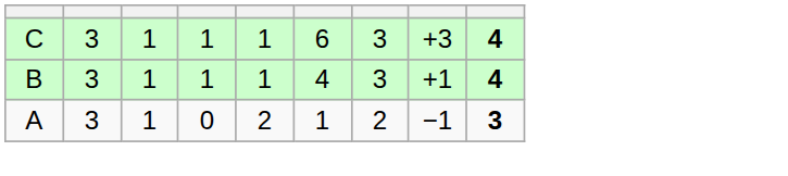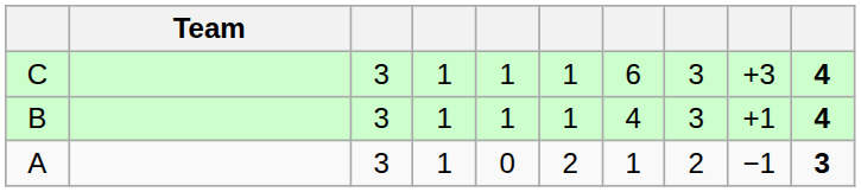+ column: Team
